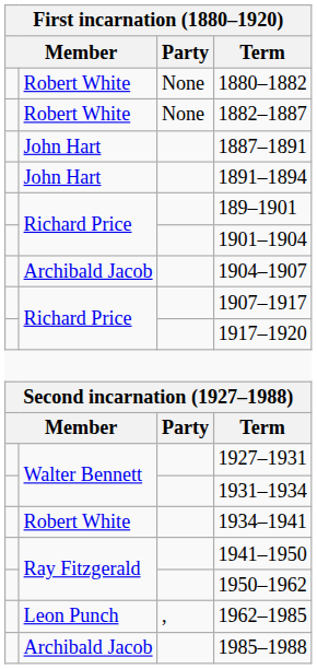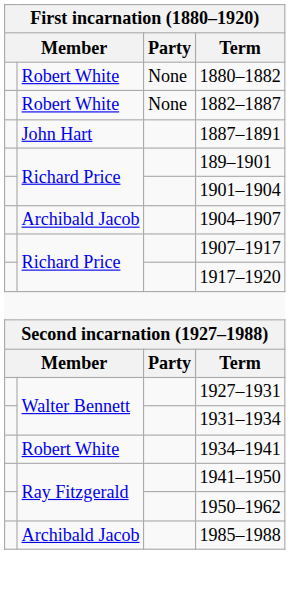- row: John Hart | 1891–1894
- row: Leon Punch | , | 1962–1985
